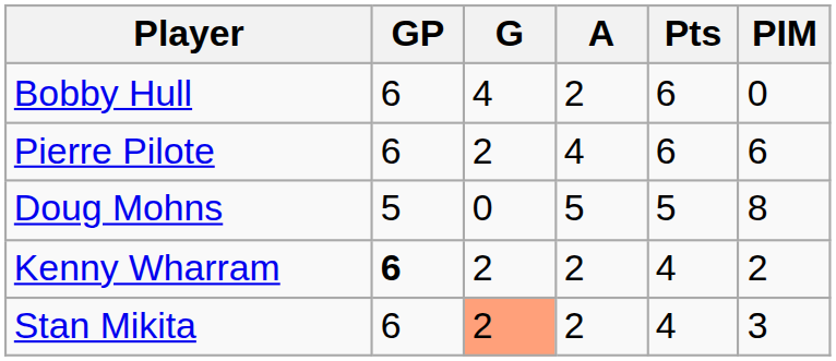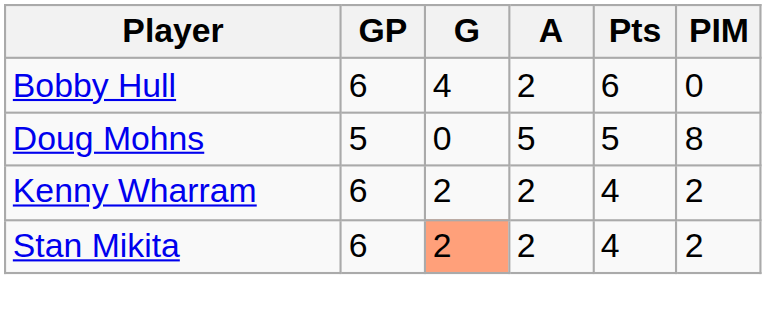- row: Pierre Pilote | 6 | 2 | 4 | 6 | 6
Kenny Wharram | GP: bold -> normal
Stan Mikita | PIM: 3 -> 2
